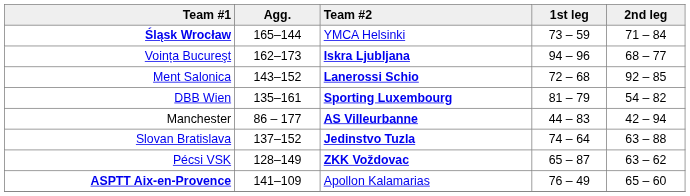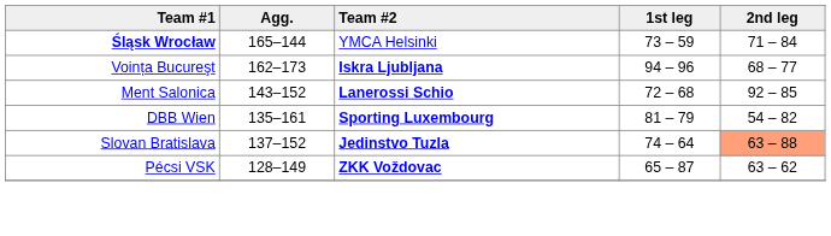- row: Manchester | 86 – 177 | AS Villeurbanne | 44 – 83 | 42 – 94
Slovan Bratislava | 2nd leg: no background -> lightsalmon background
- row: ASPTT Aix-en-Provence | 141–109 | Apollon Kalamarias | 76 – 49 | 65 – 60
